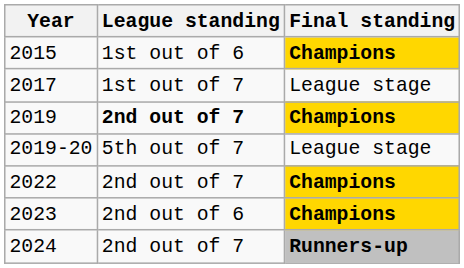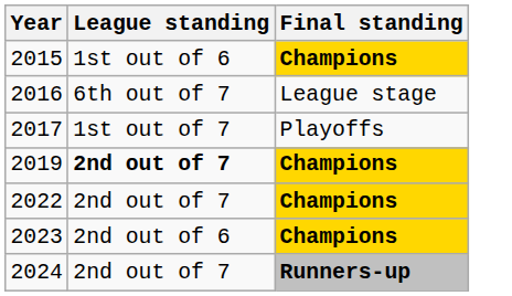+ row: 2016 | 6th out of 7 | League stage
2017 | Final standing: League stage -> Playoffs
- row: 2019-20 | 5th out of 7 | League stage
